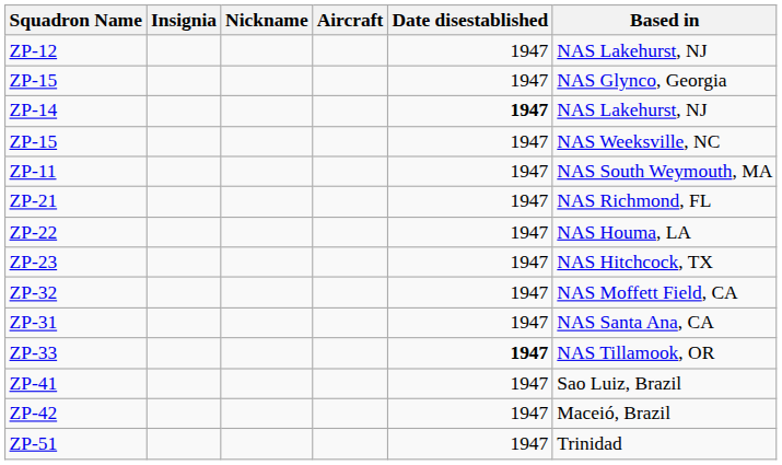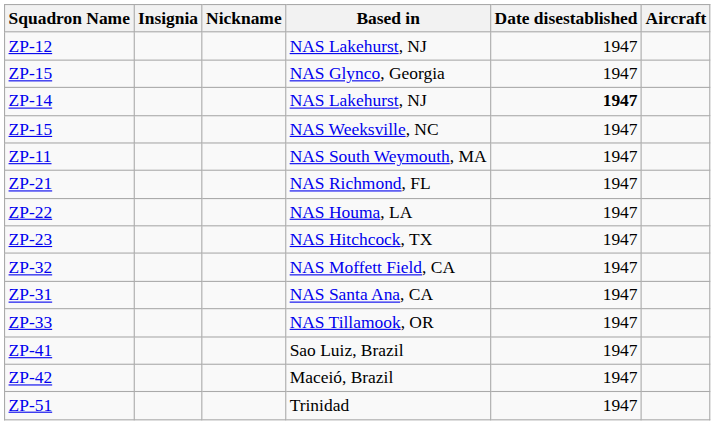columns swapped: Aircraft <-> Based in
ZP-33 | Date disestablished: bold -> normal
